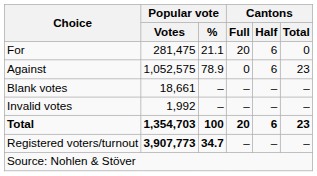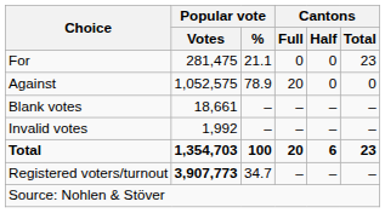For | Cantons / Full: 20 -> 0
For | Cantons / Half: 6 -> 0
For | Cantons / Total: 0 -> 23
Against | Cantons / Full: 0 -> 20
Against | Cantons / Half: 6 -> 0
Against | Cantons / Total: 23 -> 0
Registered voters/turnout | Popular vote / %: bold -> normal
